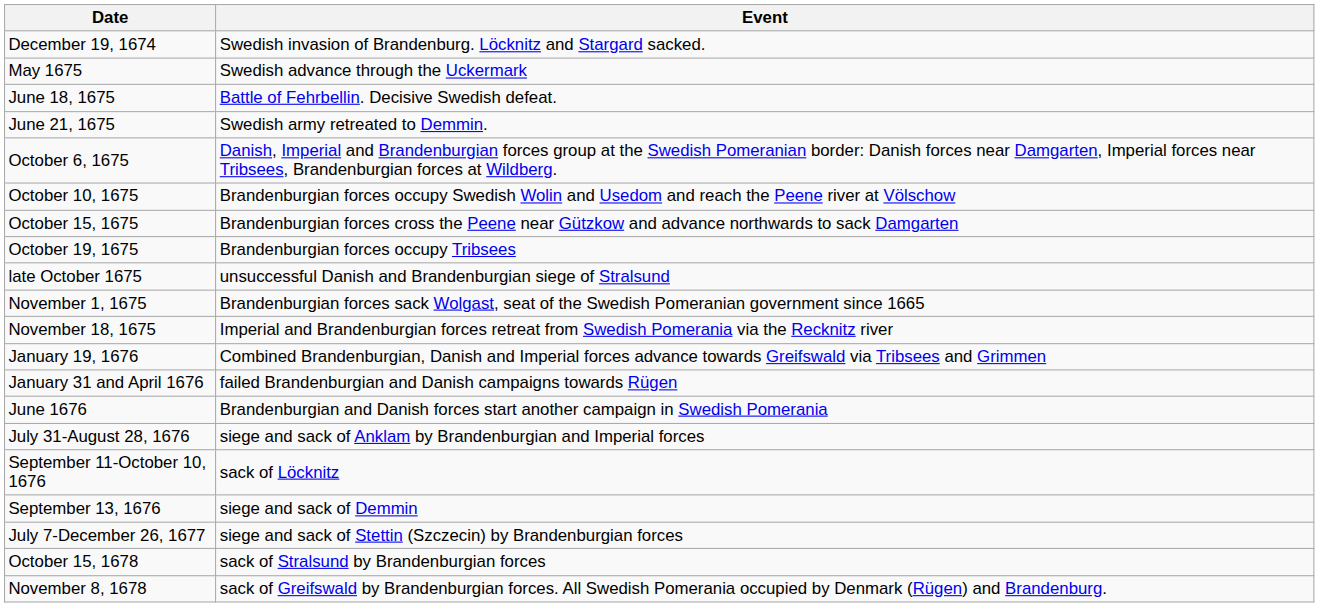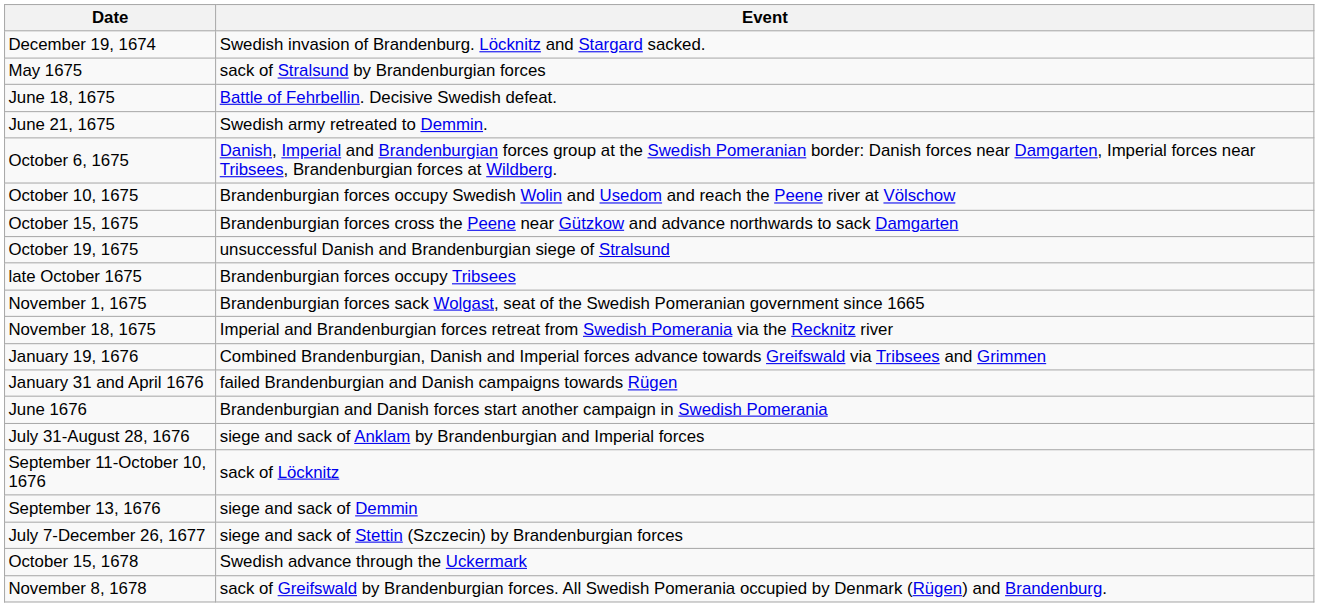May 1675 | Event: Swedish advance through the Uckermark -> sack of Stralsund by Brandenburgian forces
October 19, 1675 | Event: Brandenburgian forces occupy Tribsees -> unsuccessful Danish and Brandenburgian siege of Stralsund
late October 1675 | Event: unsuccessful Danish and Brandenburgian siege of Stralsund -> Brandenburgian forces occupy Tribsees
October 15, 1678 | Event: sack of Stralsund by Brandenburgian forces -> Swedish advance through the Uckermark
